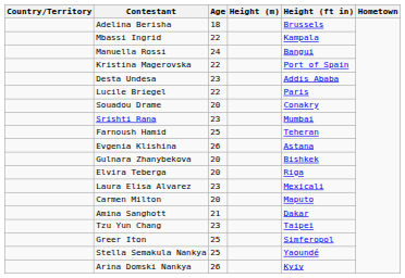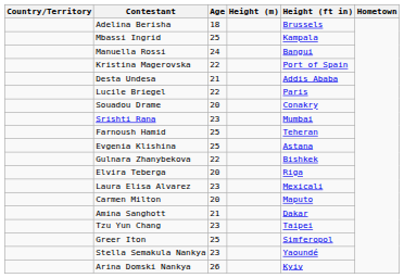Mbassi Ingrid | Age: 22 -> 25
Desta Undesa | Age: 23 -> 21
Evgenia Klishina | Age: 26 -> 25
Gulnara Zhanybekova | Age: 20 -> 22
Stella Semakula Nankya | Age: 25 -> 23
